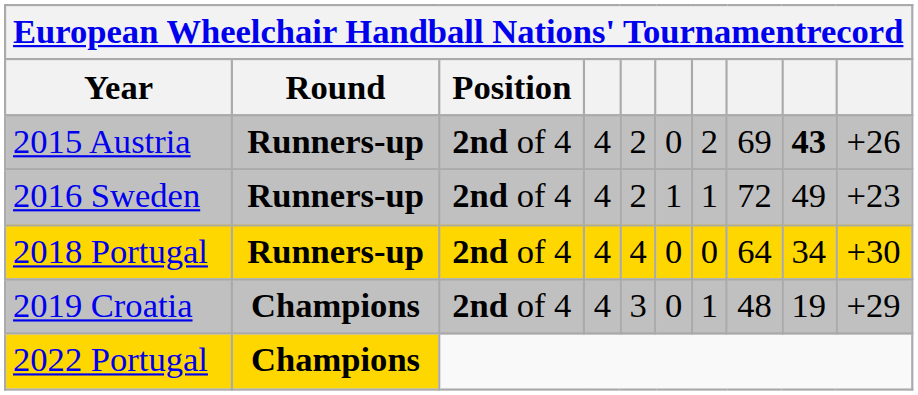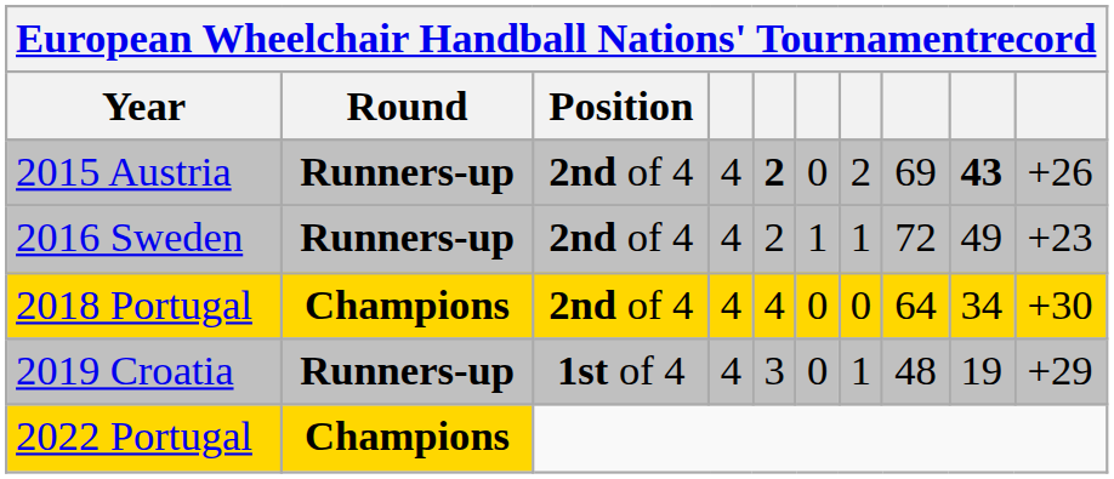2015 Austria | column 5: normal -> bold
2018 Portugal | Round: Runners-up -> Champions
2019 Croatia | Round: Champions -> Runners-up
2019 Croatia | Position: 2nd of 4 -> 1st of 4
